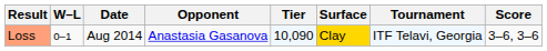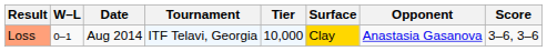columns swapped: Tournament <-> Opponent
Loss | Tier: 10,090 -> 10,000
